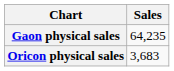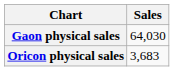Gaon physical sales | Sales: 64,235 -> 64,030
